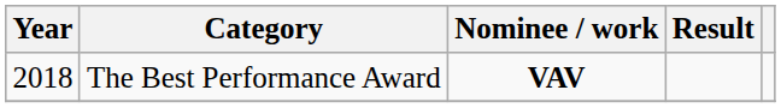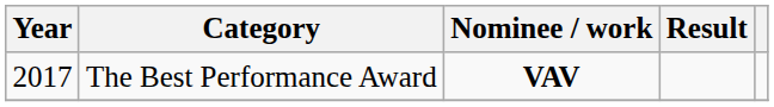The Best Performance Award | Year: 2018 -> 2017
